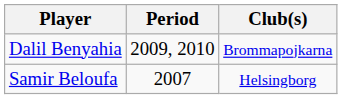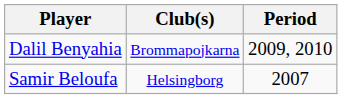columns swapped: Club(s) <-> Period
